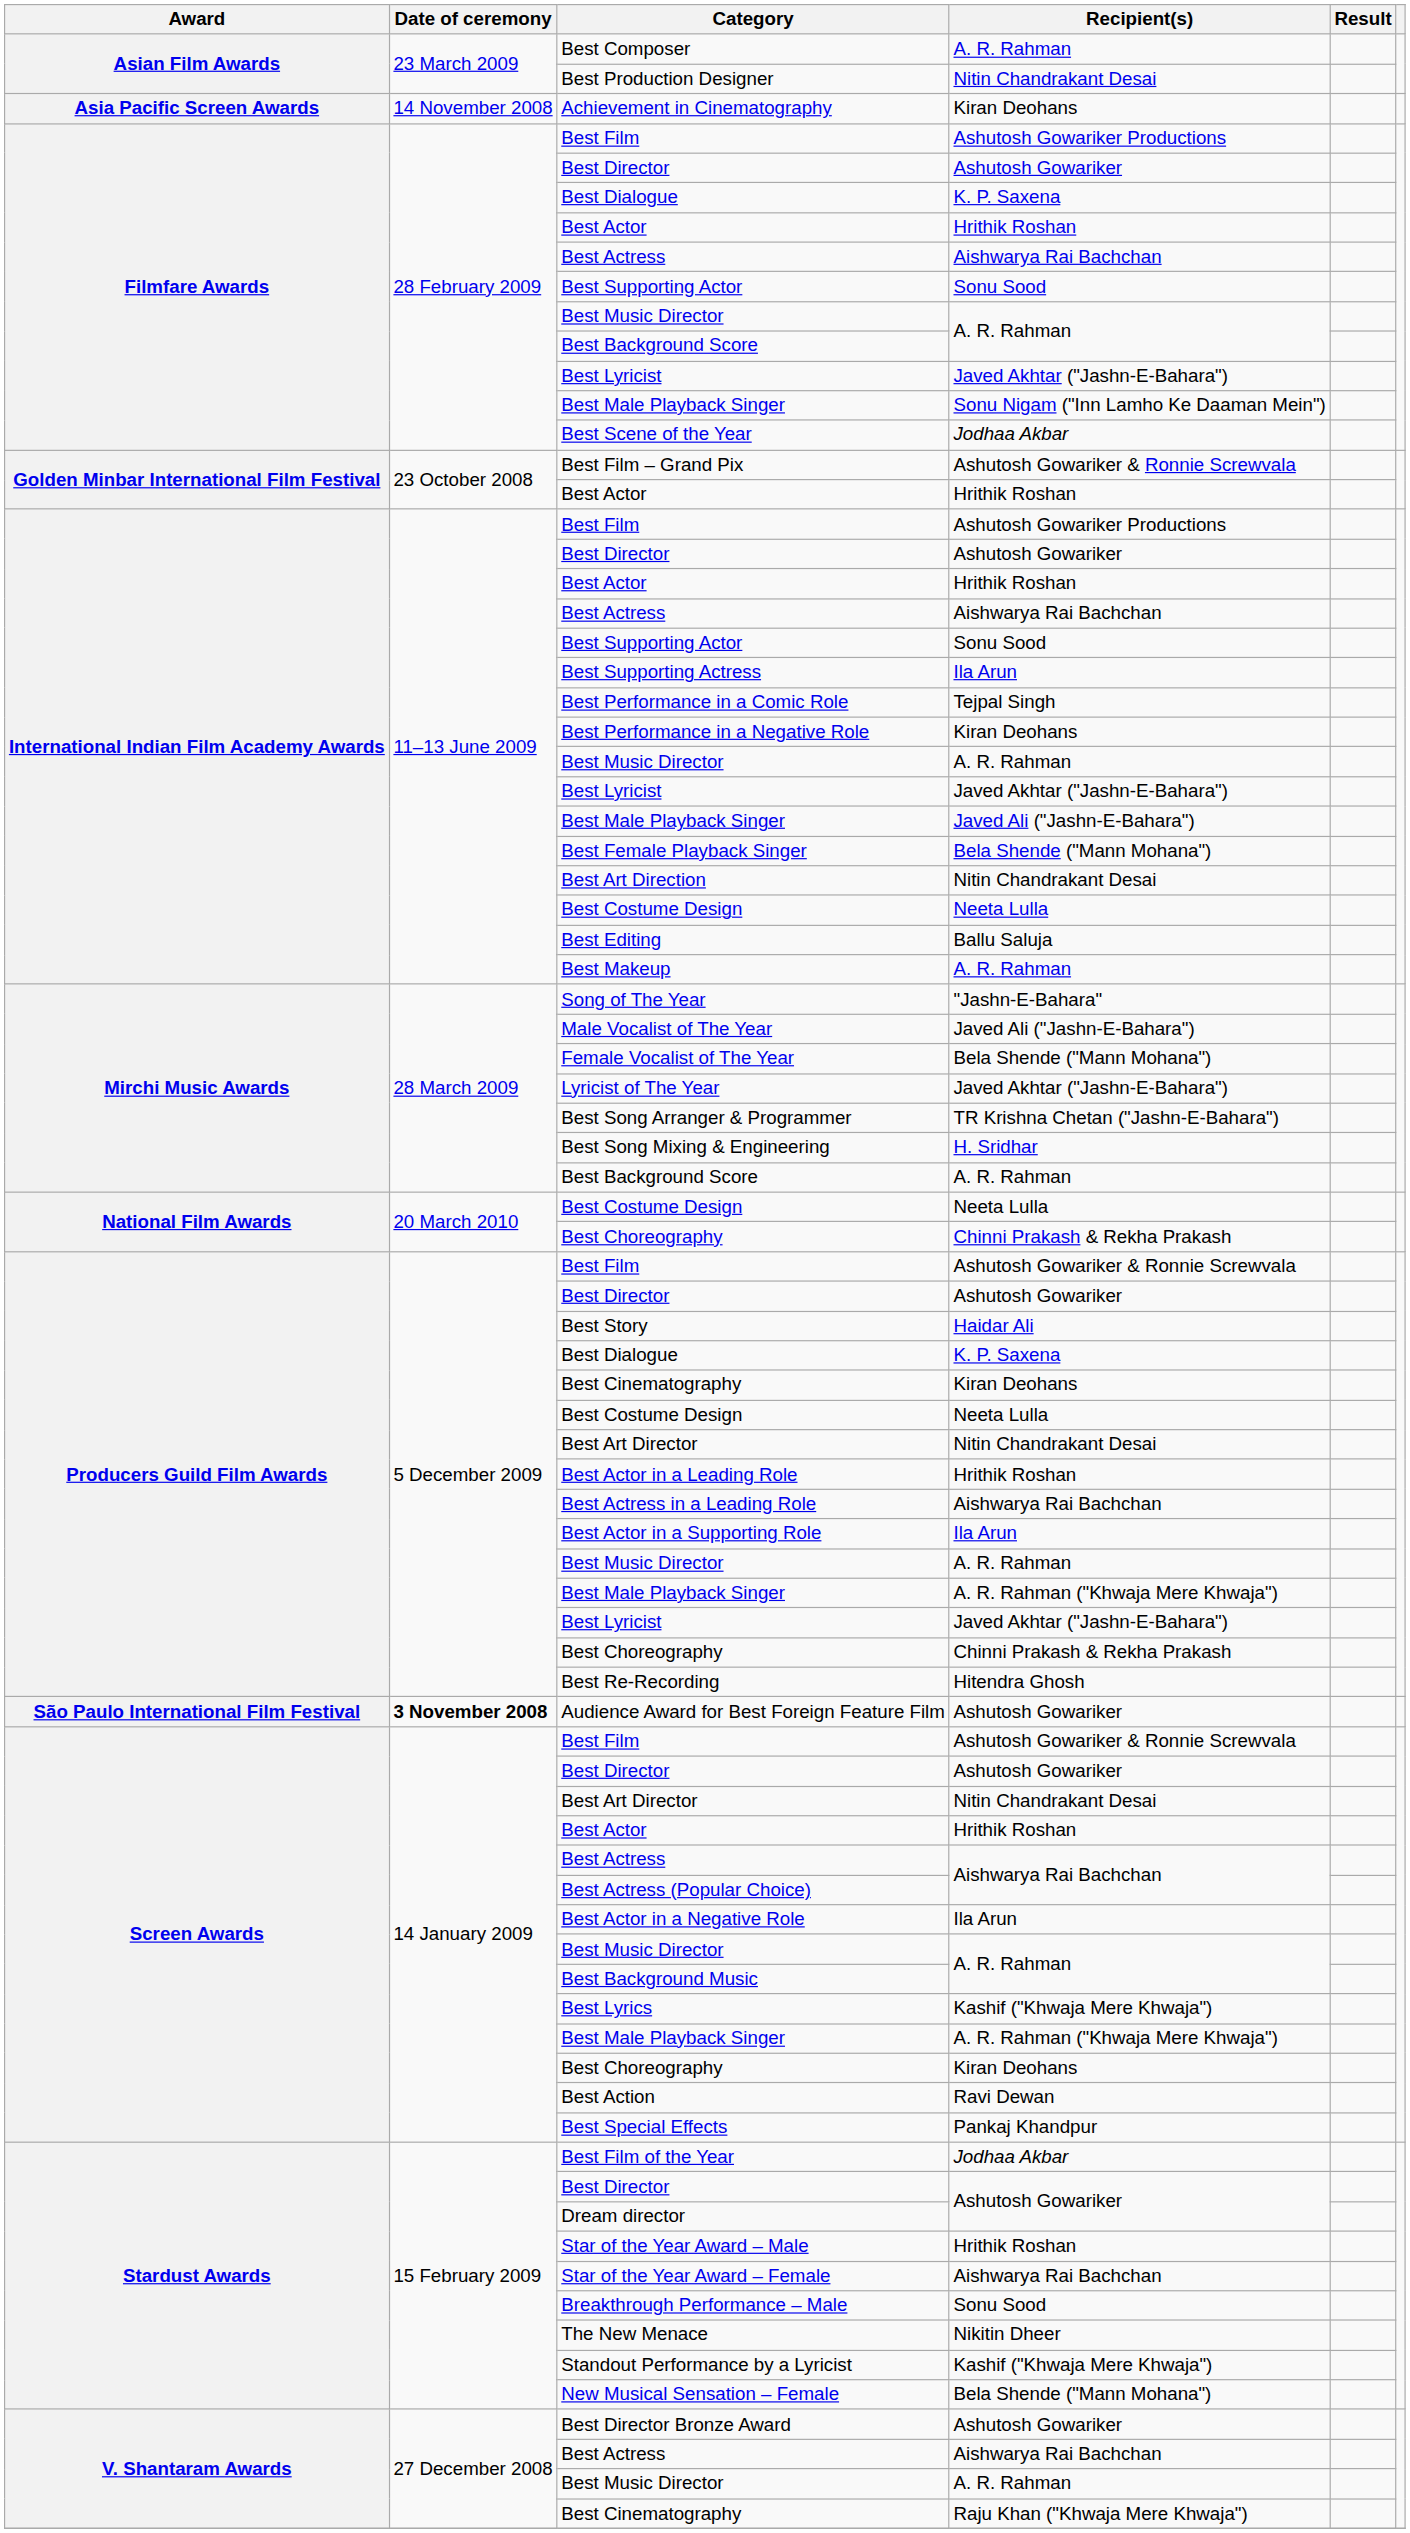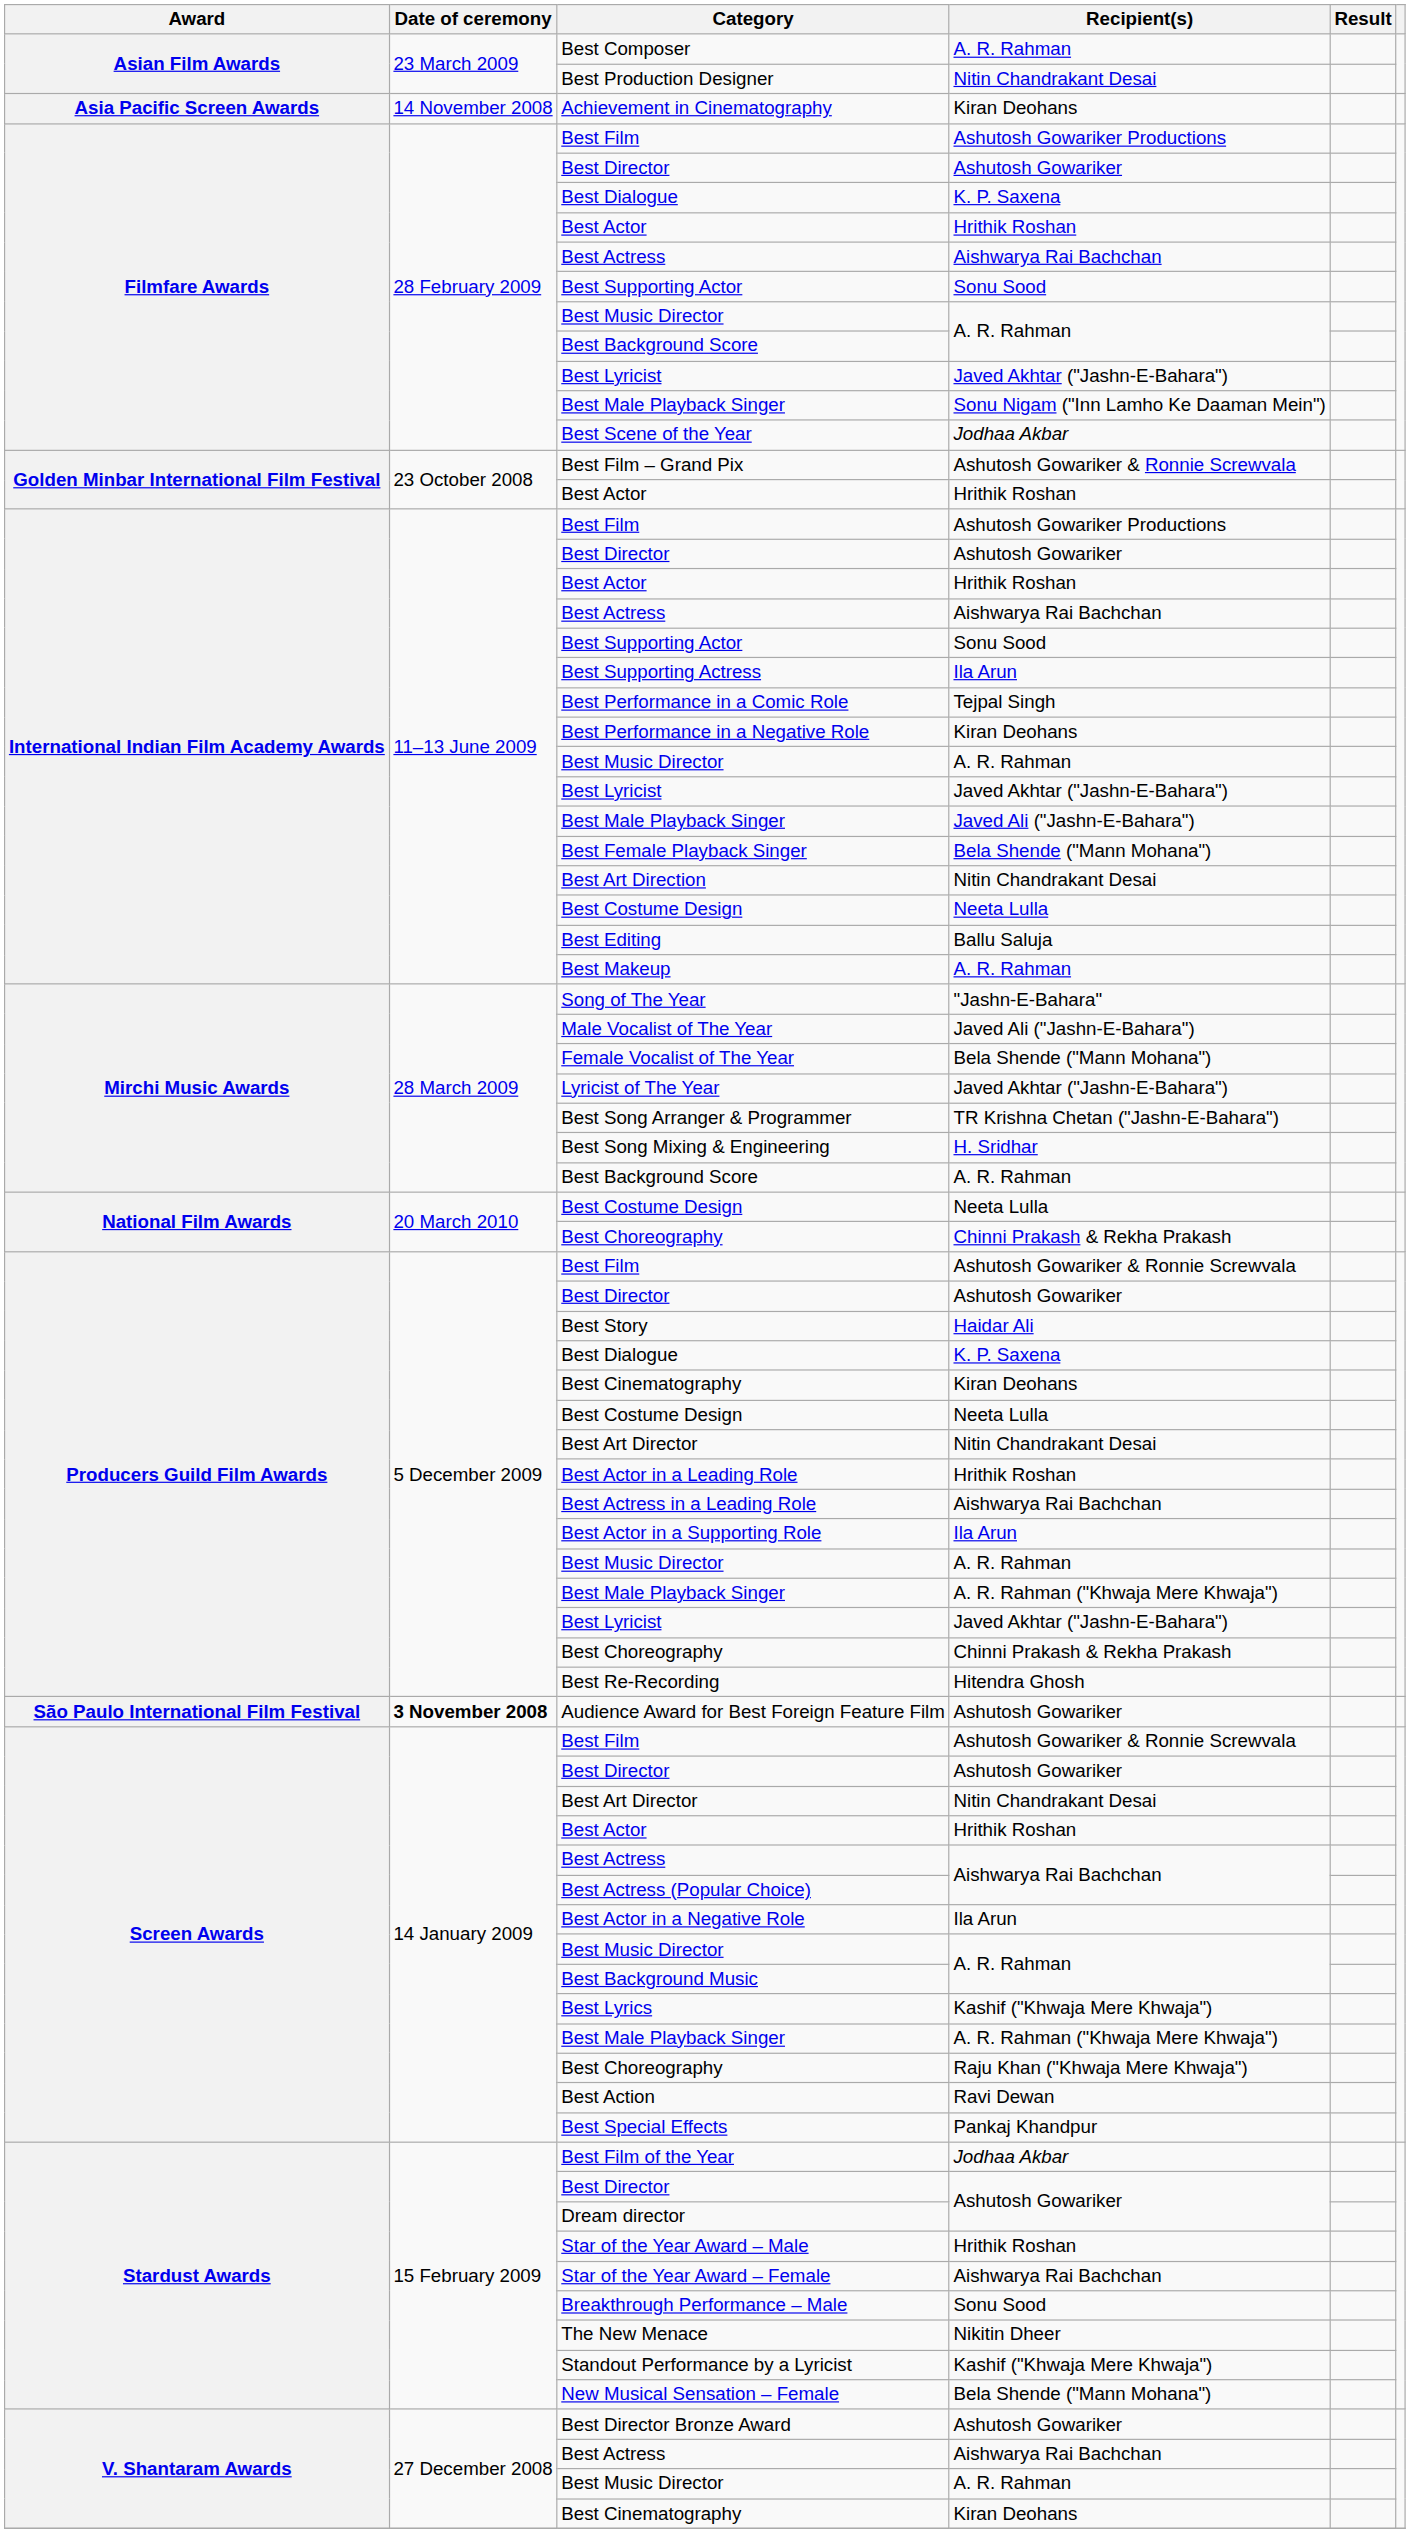Screen Awards / Best Choreography | Recipient(s): Kiran Deohans -> Raju Khan ("Khwaja Mere Khwaja")
V. Shantaram Awards / Best Cinematography | Recipient(s): Raju Khan ("Khwaja Mere Khwaja") -> Kiran Deohans
